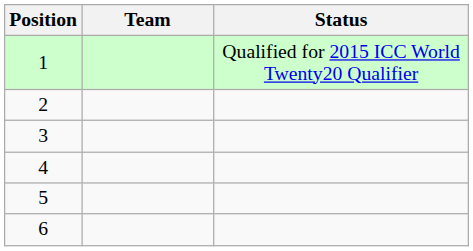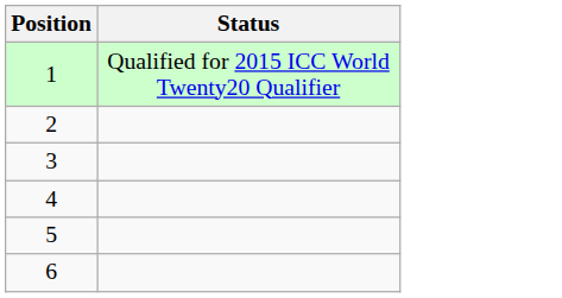- column: Team
